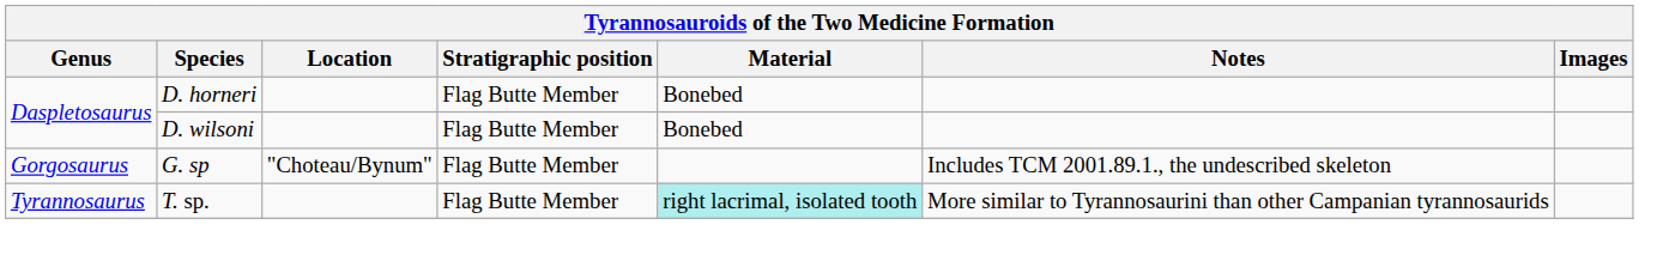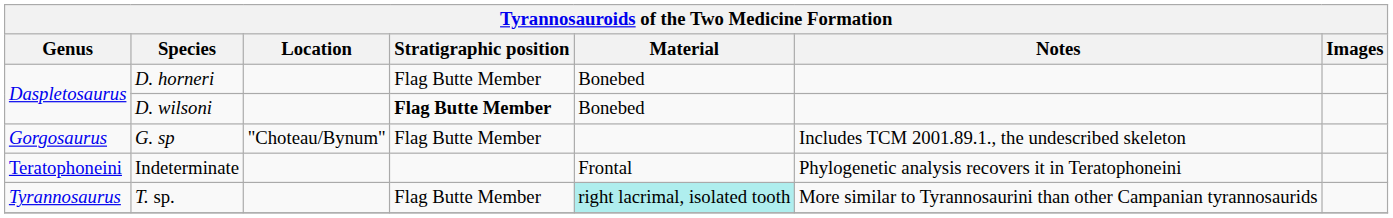D. wilsoni | Stratigraphic position: normal -> bold
+ row: Teratophoneini | Indeterminate | Frontal | Phylogenetic analysis recovers it in Teratophoneini
